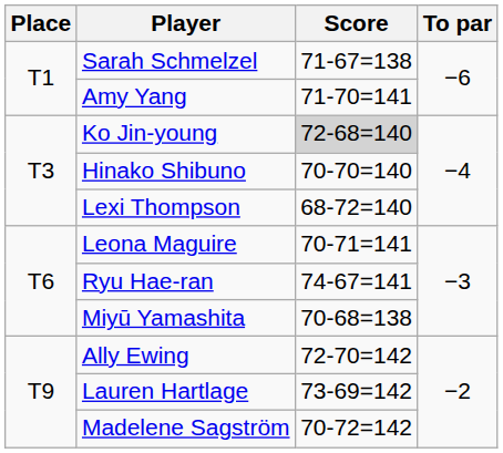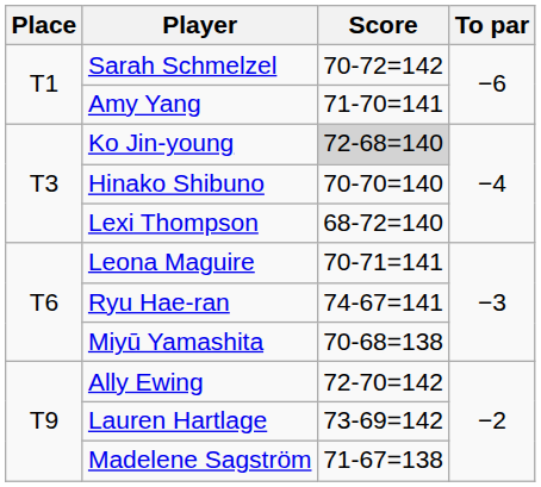Sarah Schmelzel | Score: 71-67=138 -> 70-72=142
Madelene Sagström | Score: 70-72=142 -> 71-67=138
